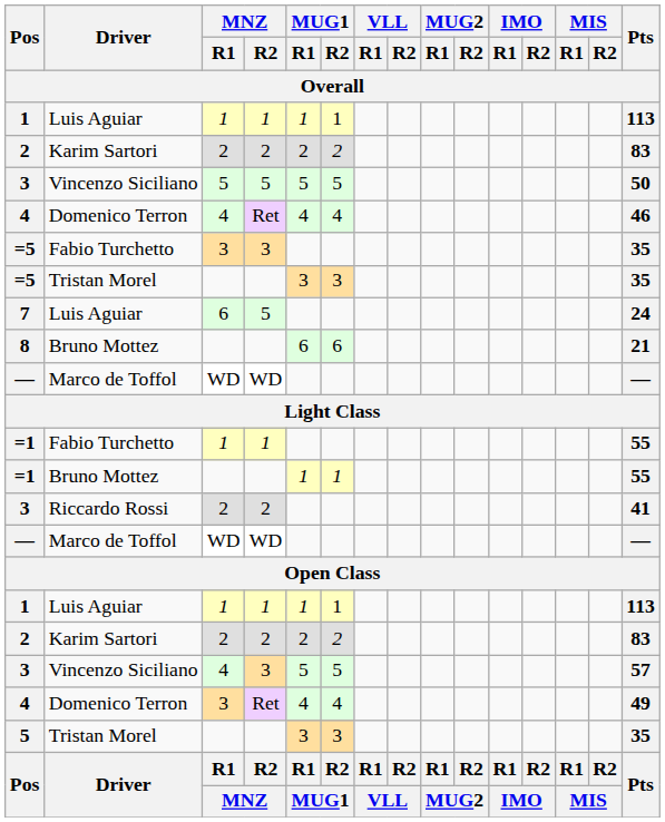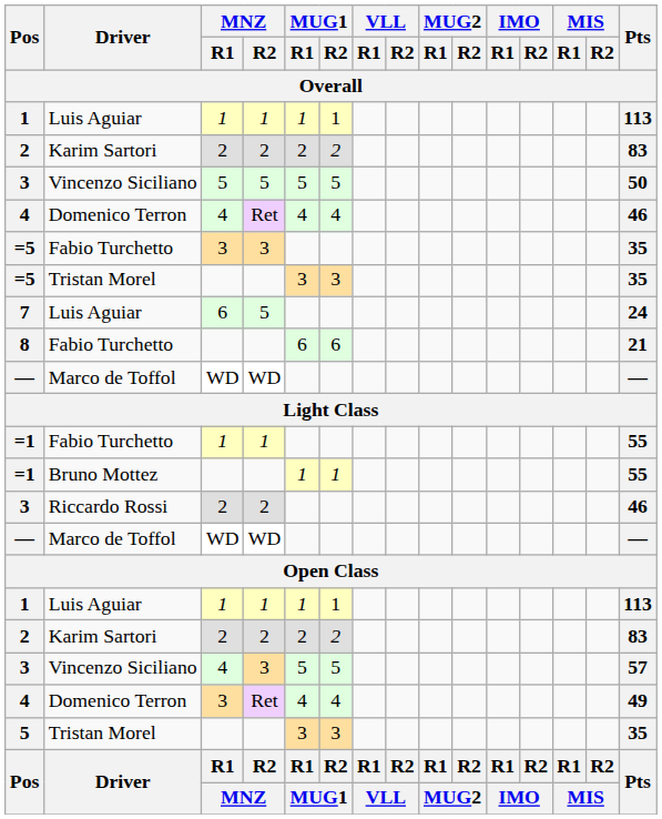8 | Driver: Bruno Mottez -> Fabio Turchetto
3 / 2 | Pts: 41 -> 46
